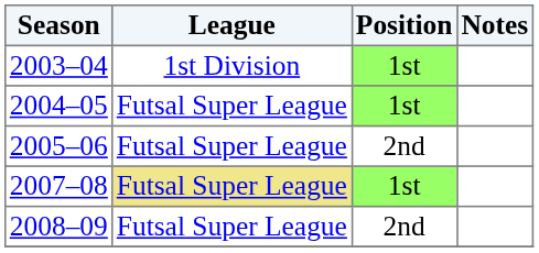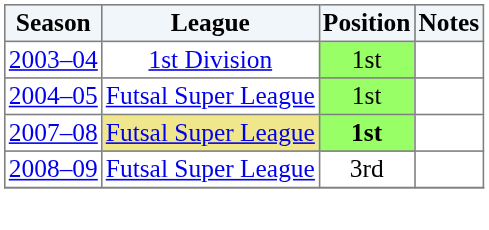- row: 2005–06 | Futsal Super League | 2nd
2007–08 | Position: normal -> bold
2008–09 | Position: 2nd -> 3rd
